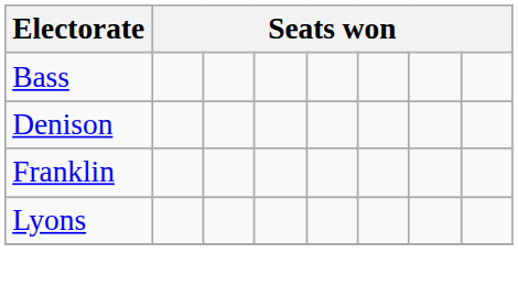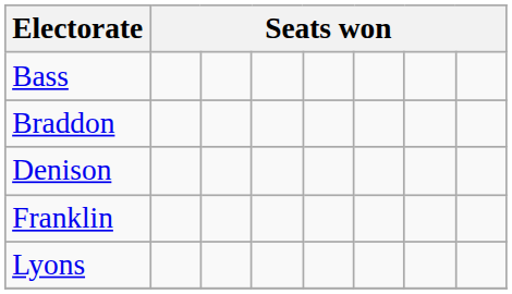+ row: Braddon
